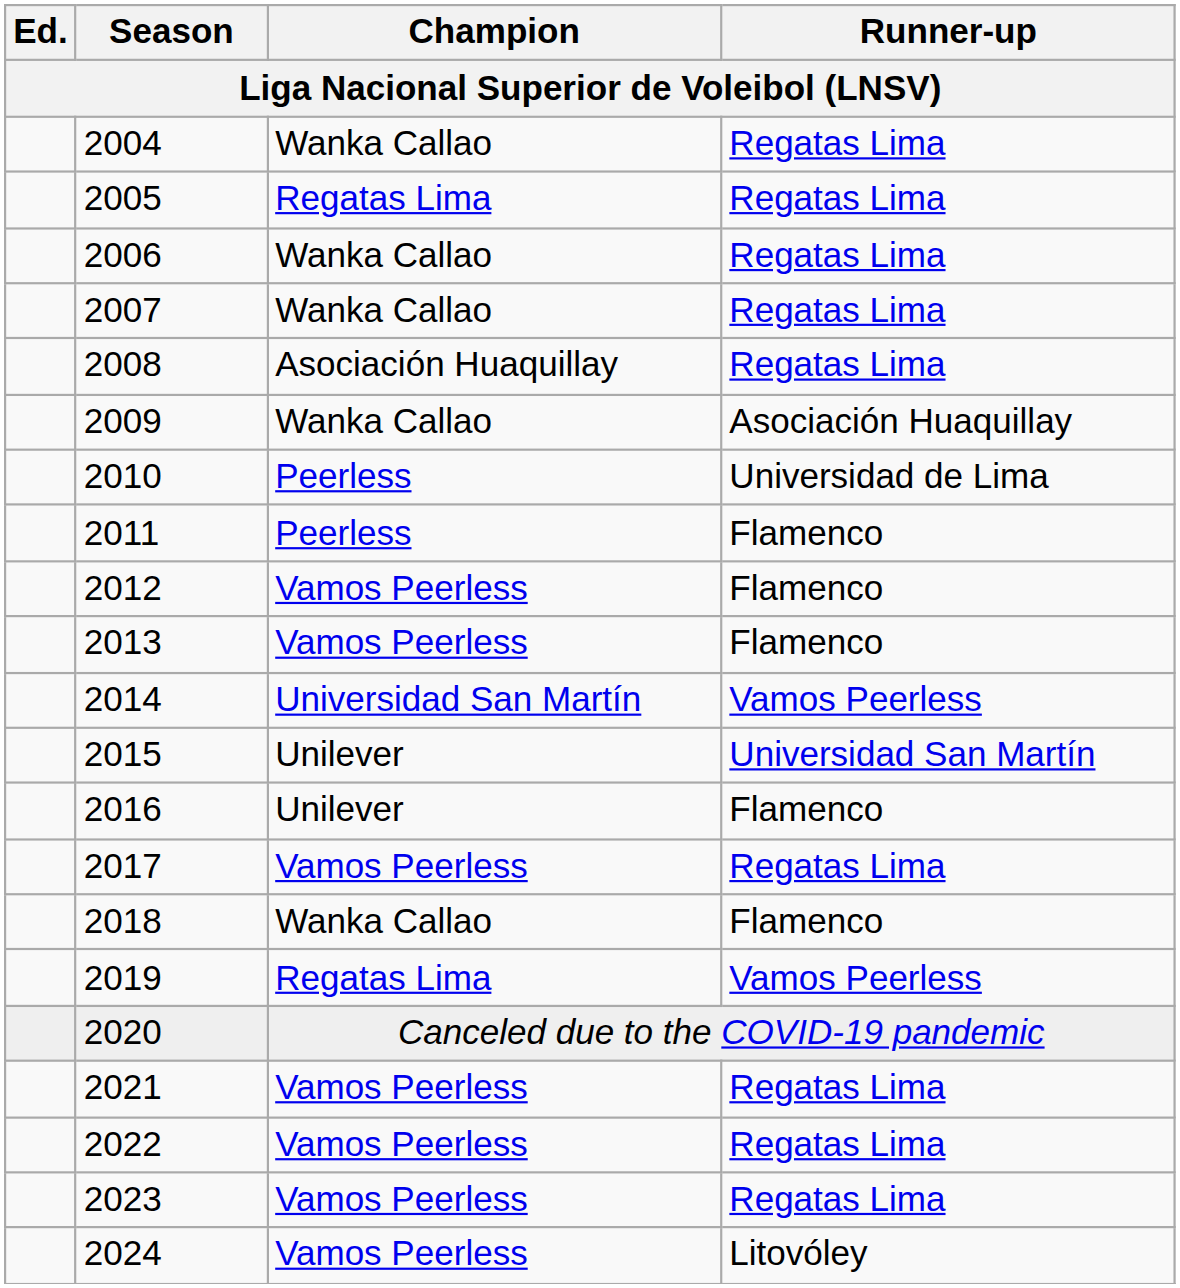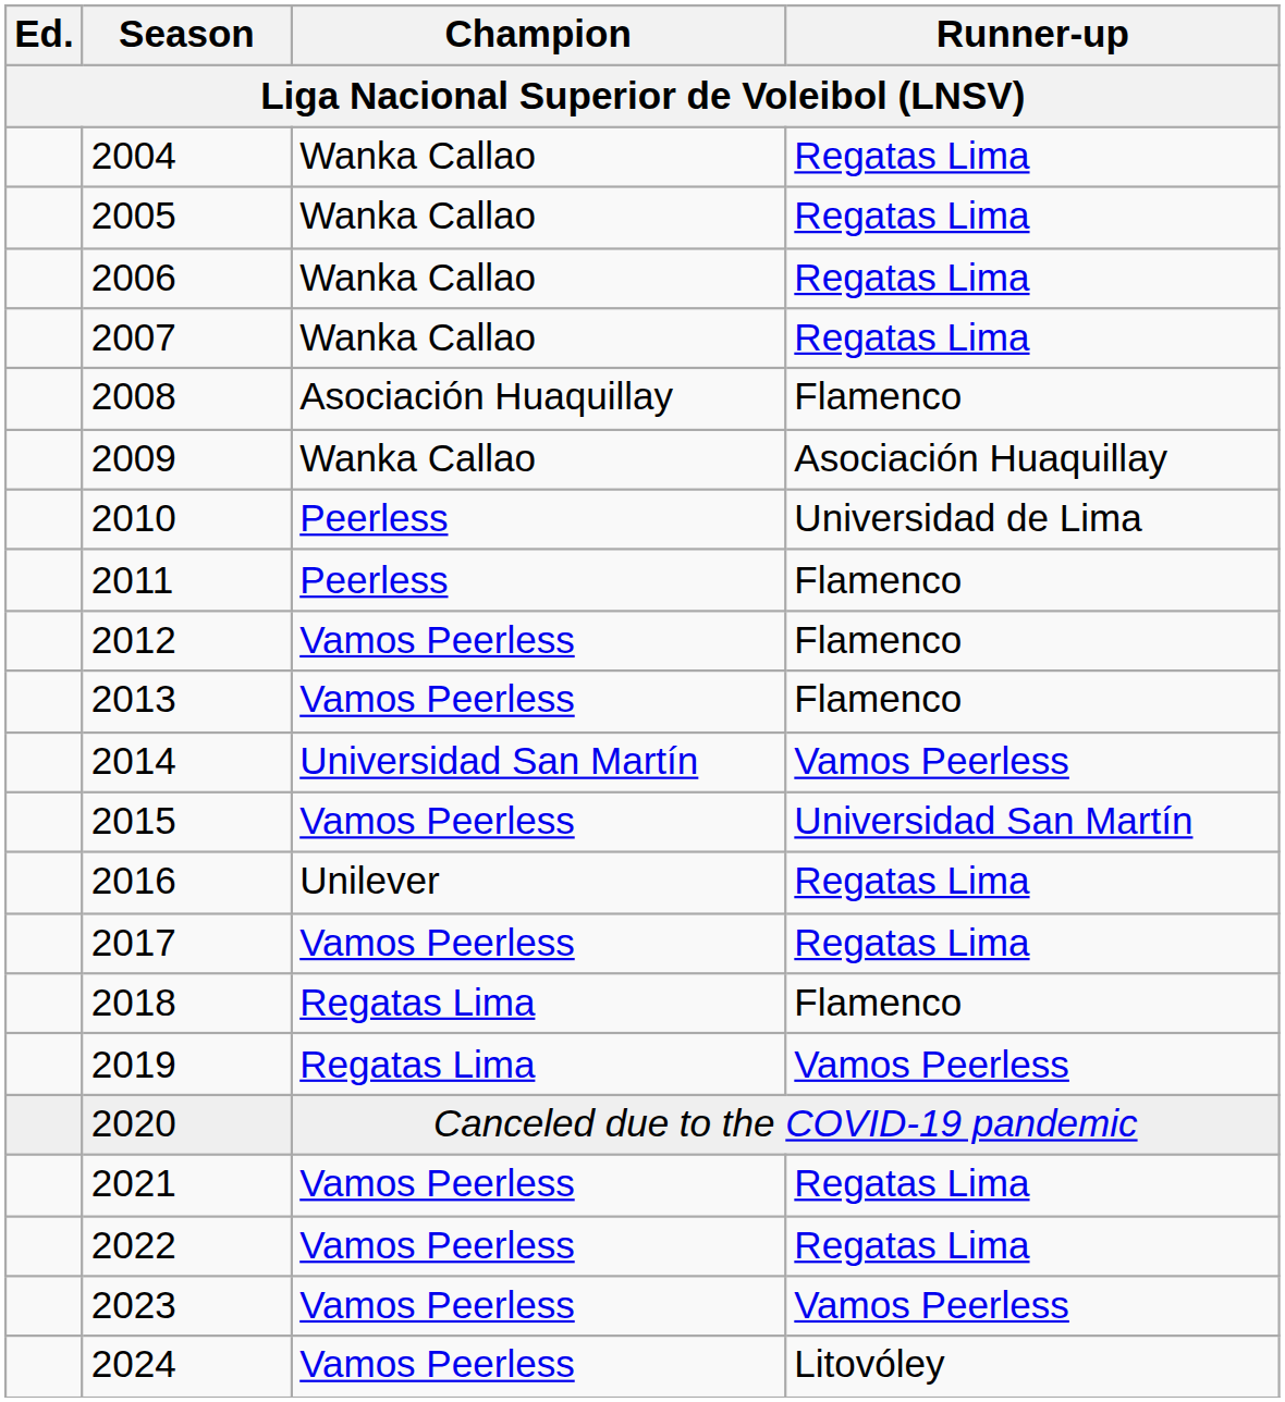2005 | Champion: Regatas Lima -> Wanka Callao
2008 | Runner-up: Regatas Lima -> Flamenco
2015 | Champion: Unilever -> Vamos Peerless
2016 | Runner-up: Flamenco -> Regatas Lima
2018 | Champion: Wanka Callao -> Regatas Lima
2023 | Runner-up: Regatas Lima -> Vamos Peerless
